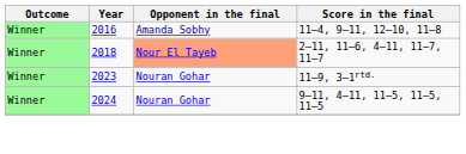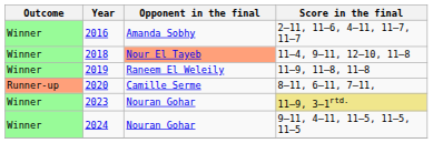2016 | Score in the final: 11–4, 9–11, 12–10, 11–8 -> 2–11, 11–6, 4–11, 11–7, 11–7
2018 | Score in the final: 2–11, 11–6, 4–11, 11–7, 11–7 -> 11–4, 9–11, 12–10, 11–8
+ row: Winner | 2019 | Raneem El Weleily | 11–9, 11–8, 11–8
+ row: Runner-up | 2020 | Camille Serme | 8–11, 6–11, 7–11,
2023 | Score in the final: no background -> khaki background
